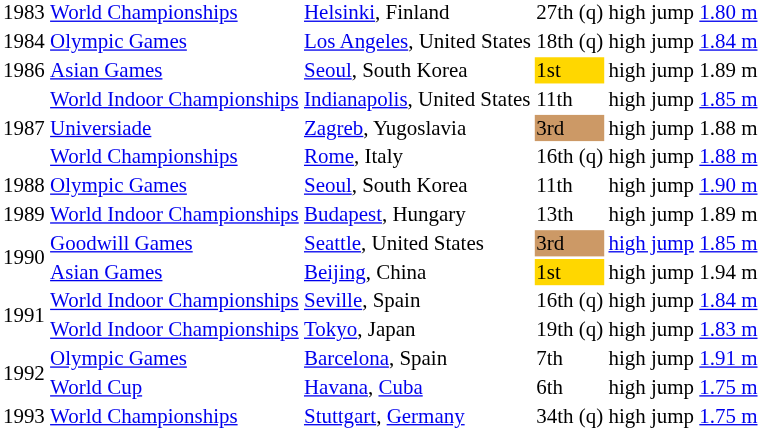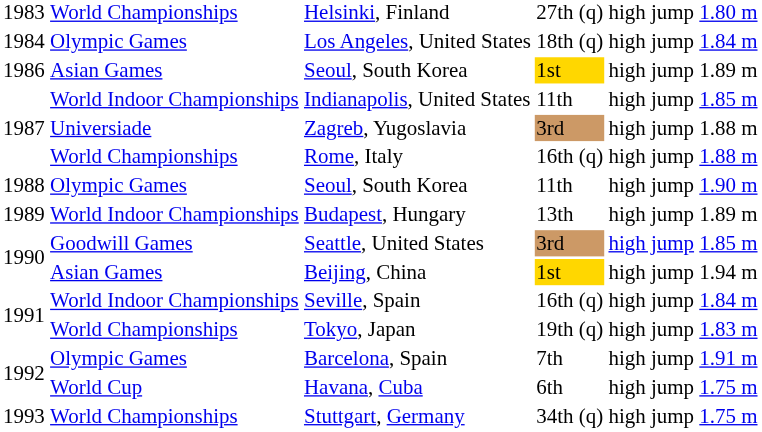Tokyo, Japan | column 2: World Indoor Championships -> World Championships
